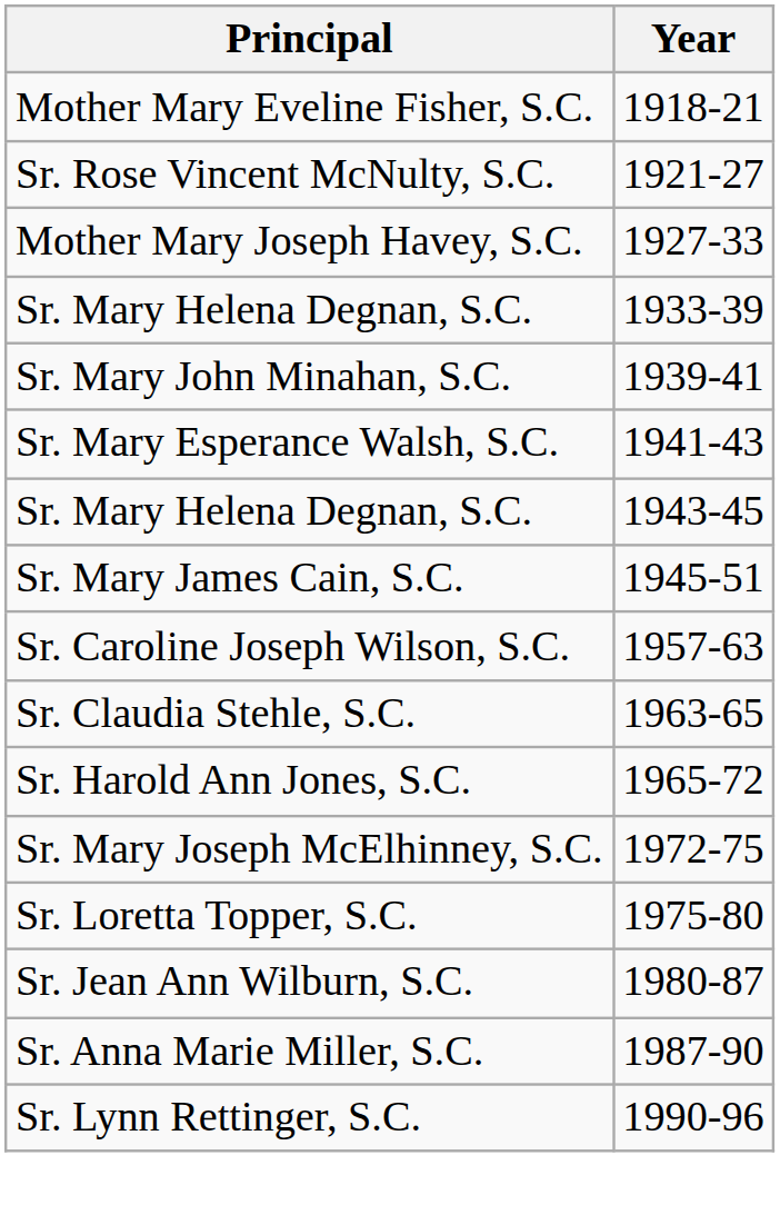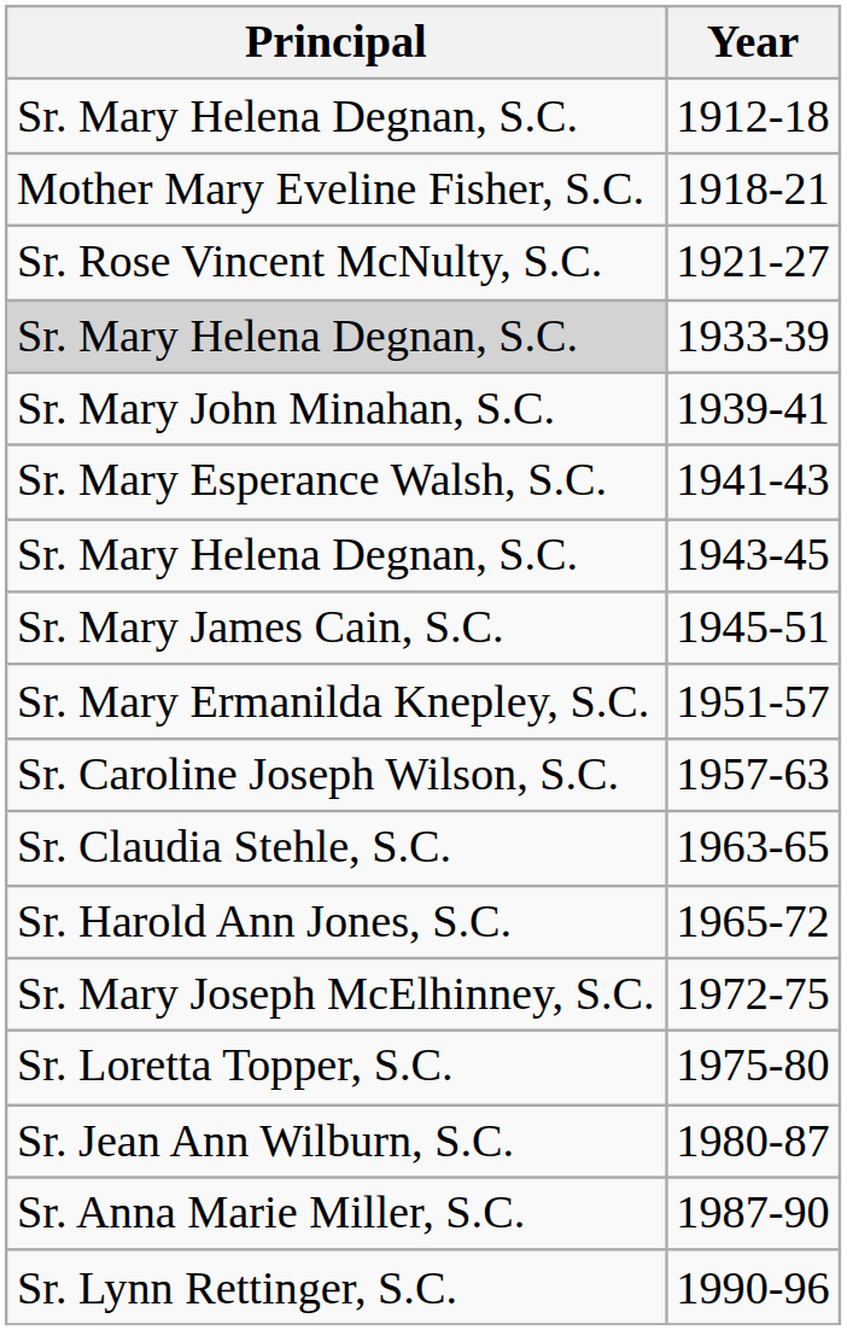+ row: Sr. Mary Helena Degnan, S.C. | 1912-18
- row: Mother Mary Joseph Havey, S.C. | 1927-33
1933-39 | Principal: no background -> lightgrey background
+ row: Sr. Mary Ermanilda Knepley, S.C. | 1951-57
